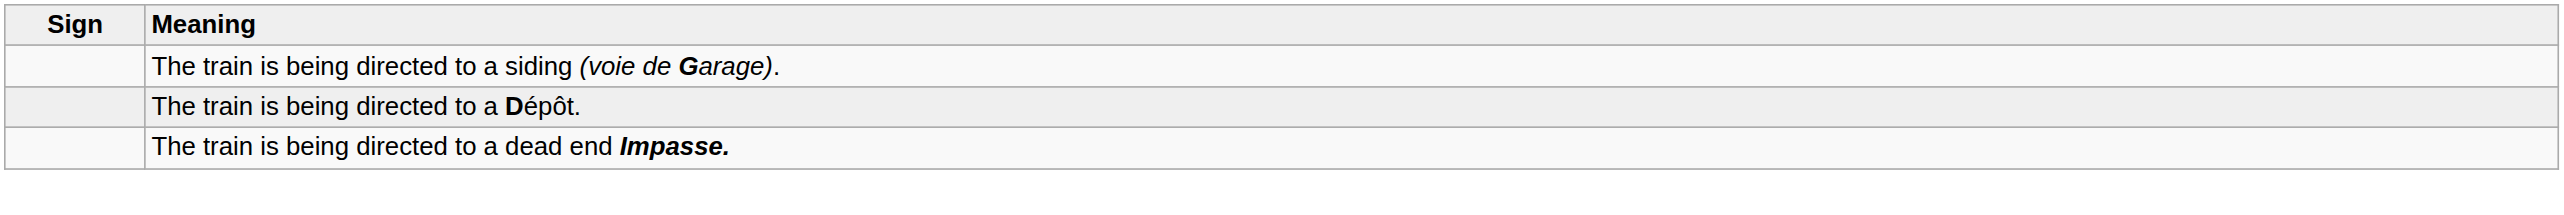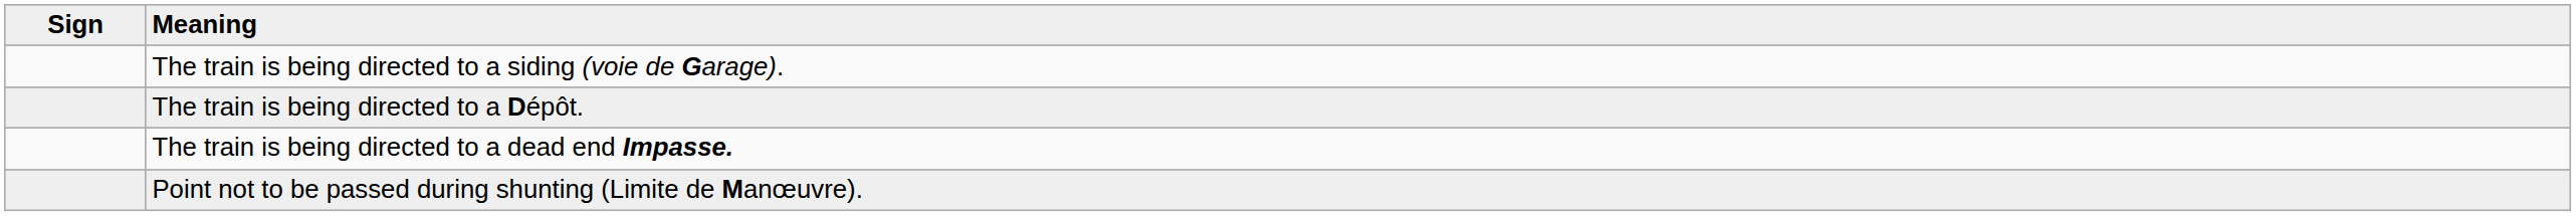+ row: Point not to be passed during shunting (Limite de Manœuvre).
